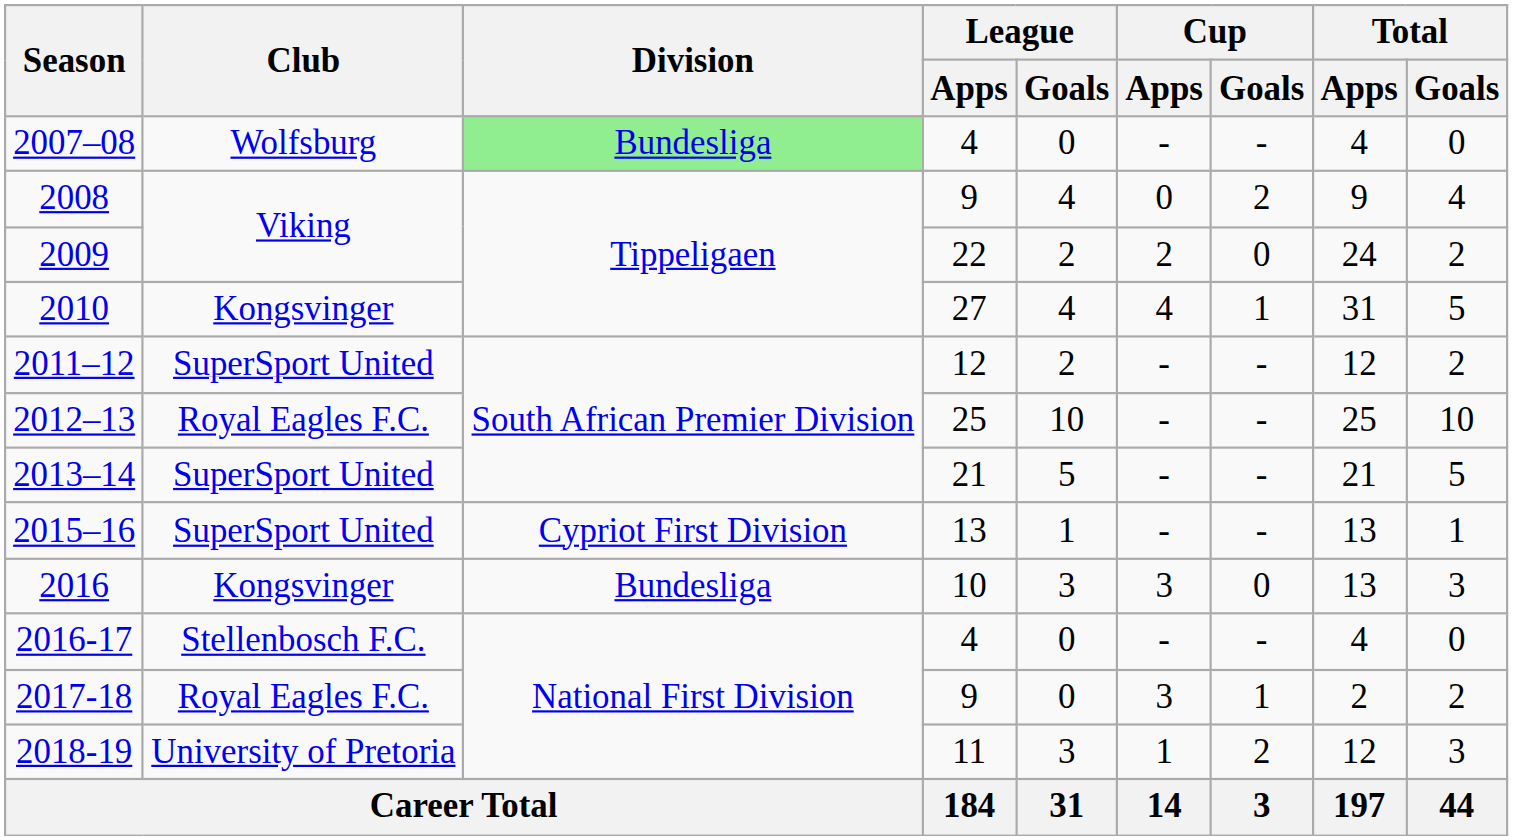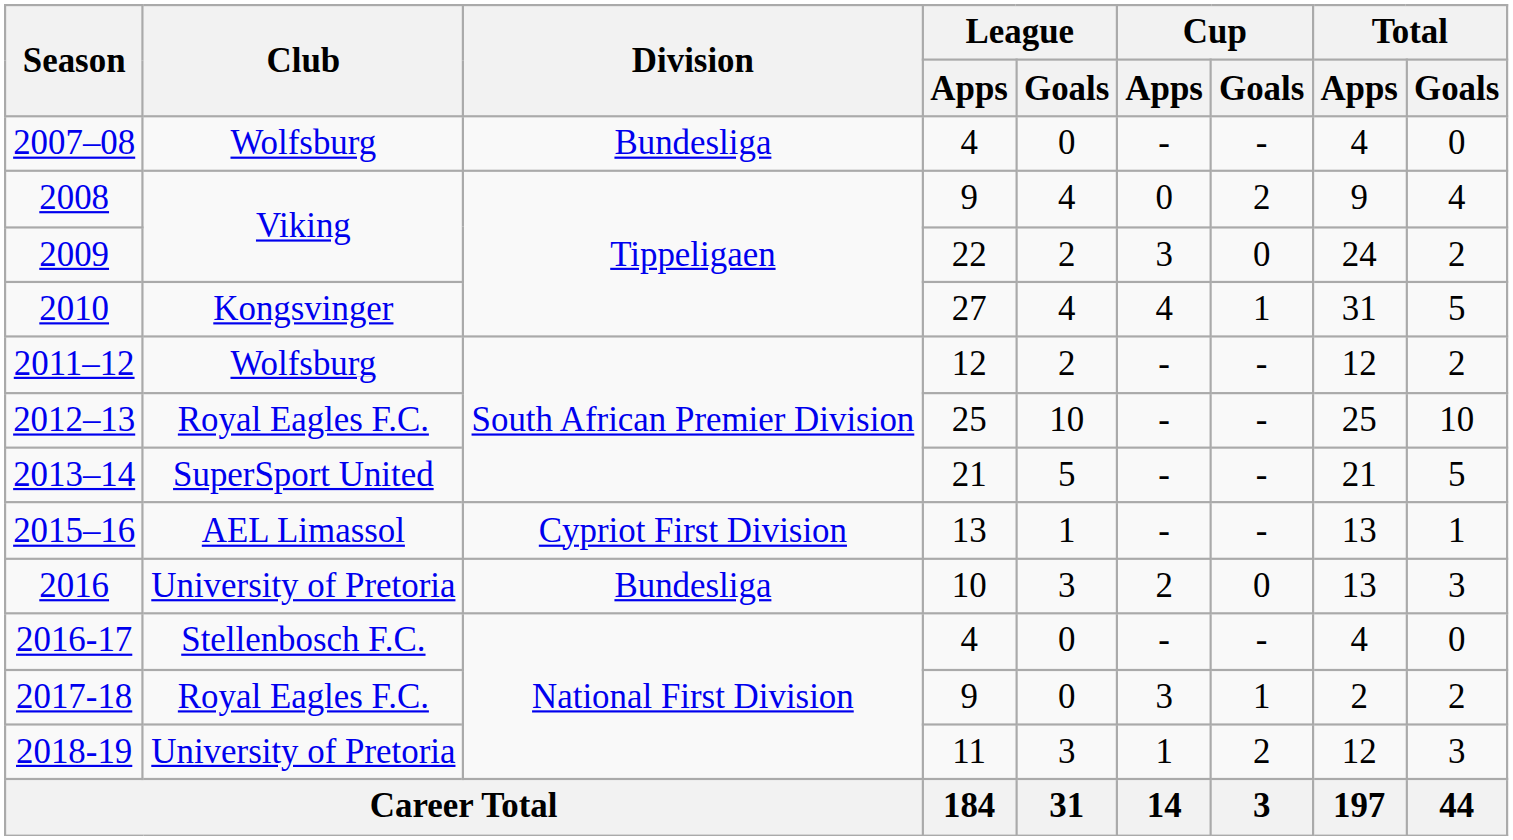2007–08 | Division: lightgreen background -> no background
2009 | Cup / Apps: 2 -> 3
2011–12 | Club: SuperSport United -> Wolfsburg
2015–16 | Club: SuperSport United -> AEL Limassol
2016 | Club: Kongsvinger -> University of Pretoria
2016 | Cup / Apps: 3 -> 2
